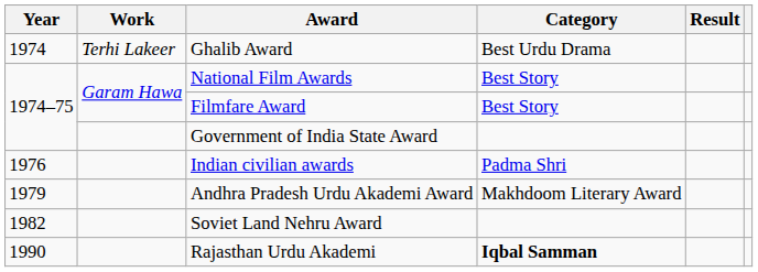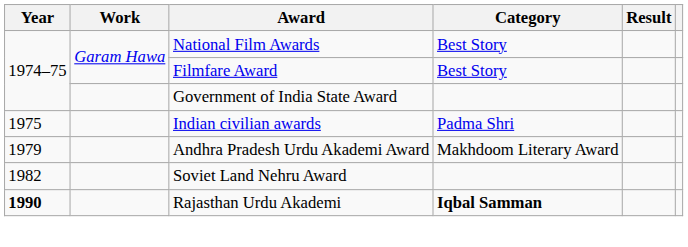- row: 1974 | Terhi Lakeer | Ghalib Award | Best Urdu Drama
Indian civilian awards | Year: 1976 -> 1975
Rajasthan Urdu Akademi | Year: normal -> bold
